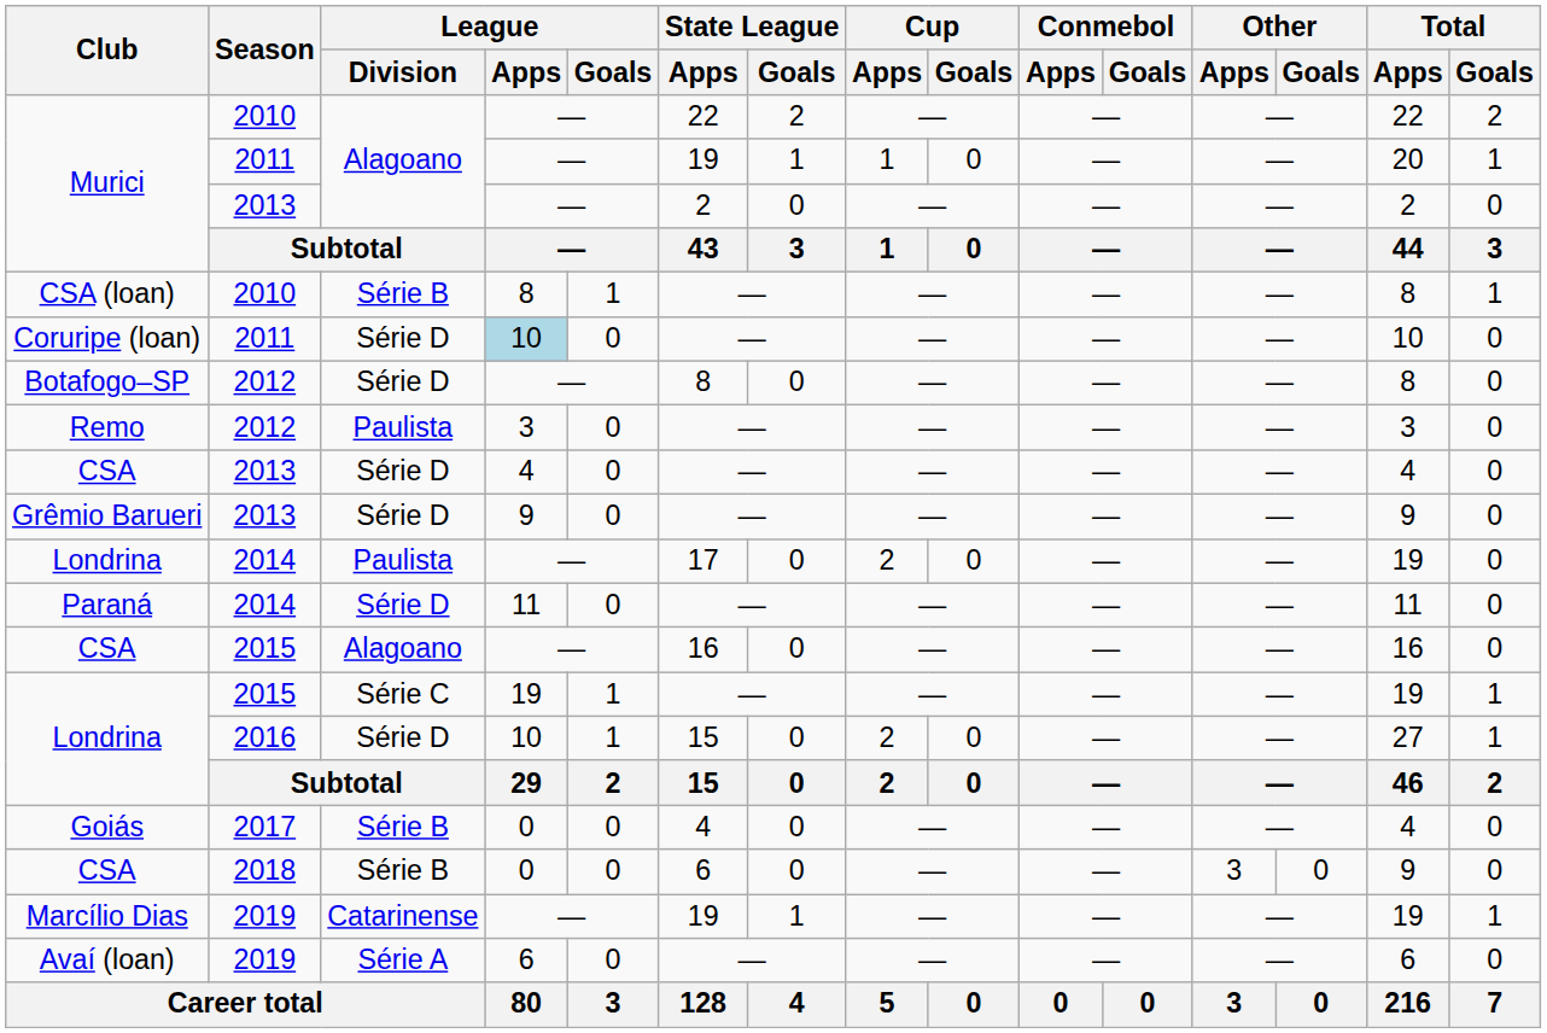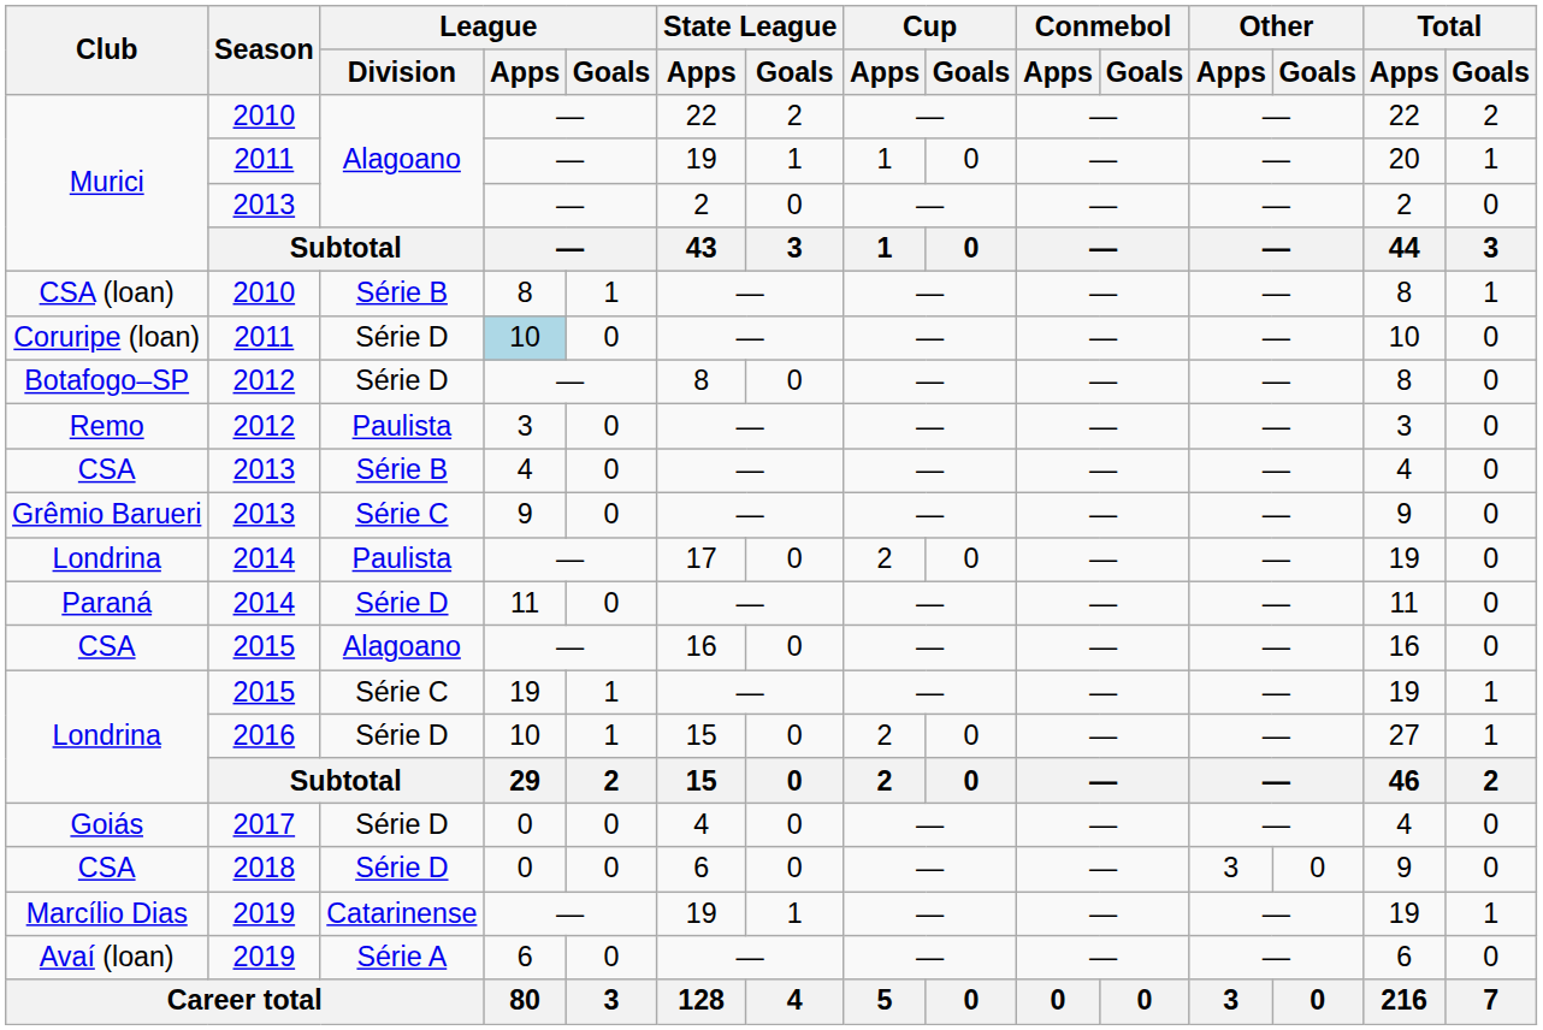CSA / 2013 | League / Division: Série D -> Série B
Grêmio Barueri | League / Division: Série D -> Série C
Goiás | League / Division: Série B -> Série D
CSA / 2018 | League / Division: Série B -> Série D
